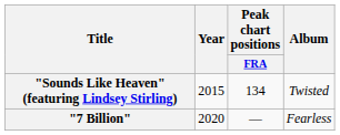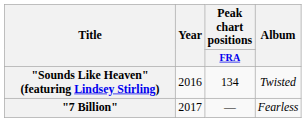"Sounds Like Heaven" (featuring Lindsey Stirling) | Year: 2015 -> 2016
"7 Billion" | Year: 2020 -> 2017
